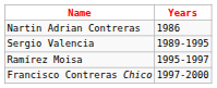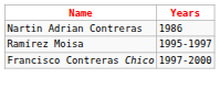- row: Sergio Valencia | 1989-1995
